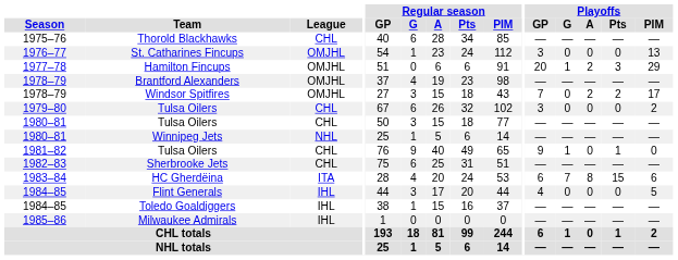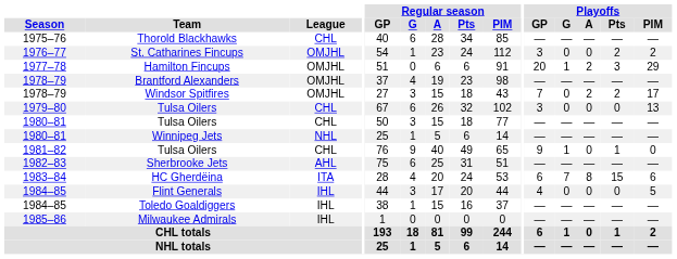St. Catharines Fincups | Playoffs / Pts: 0 -> 2
St. Catharines Fincups | Playoffs / PIM: 13 -> 2
1979–80 / Tulsa Oilers | Playoffs / PIM: 2 -> 13
Sherbrooke Jets | League: CHL -> AHL
